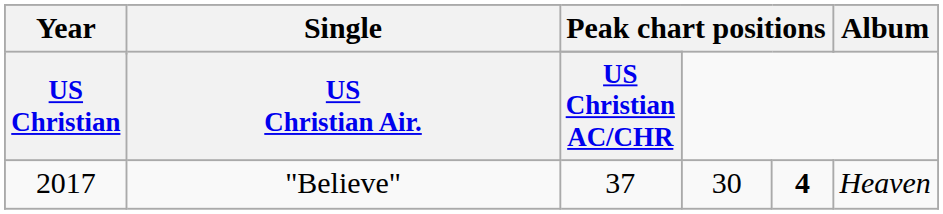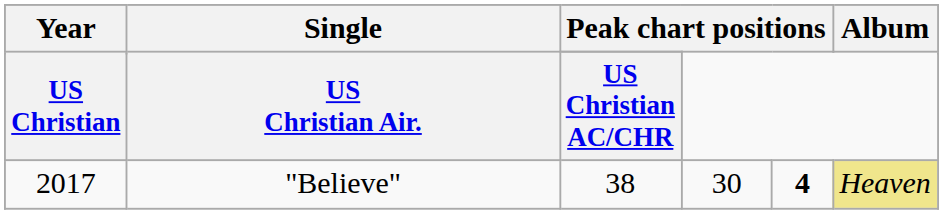"Believe" | column 3: 37 -> 38
"Believe" | Album: no background -> khaki background
